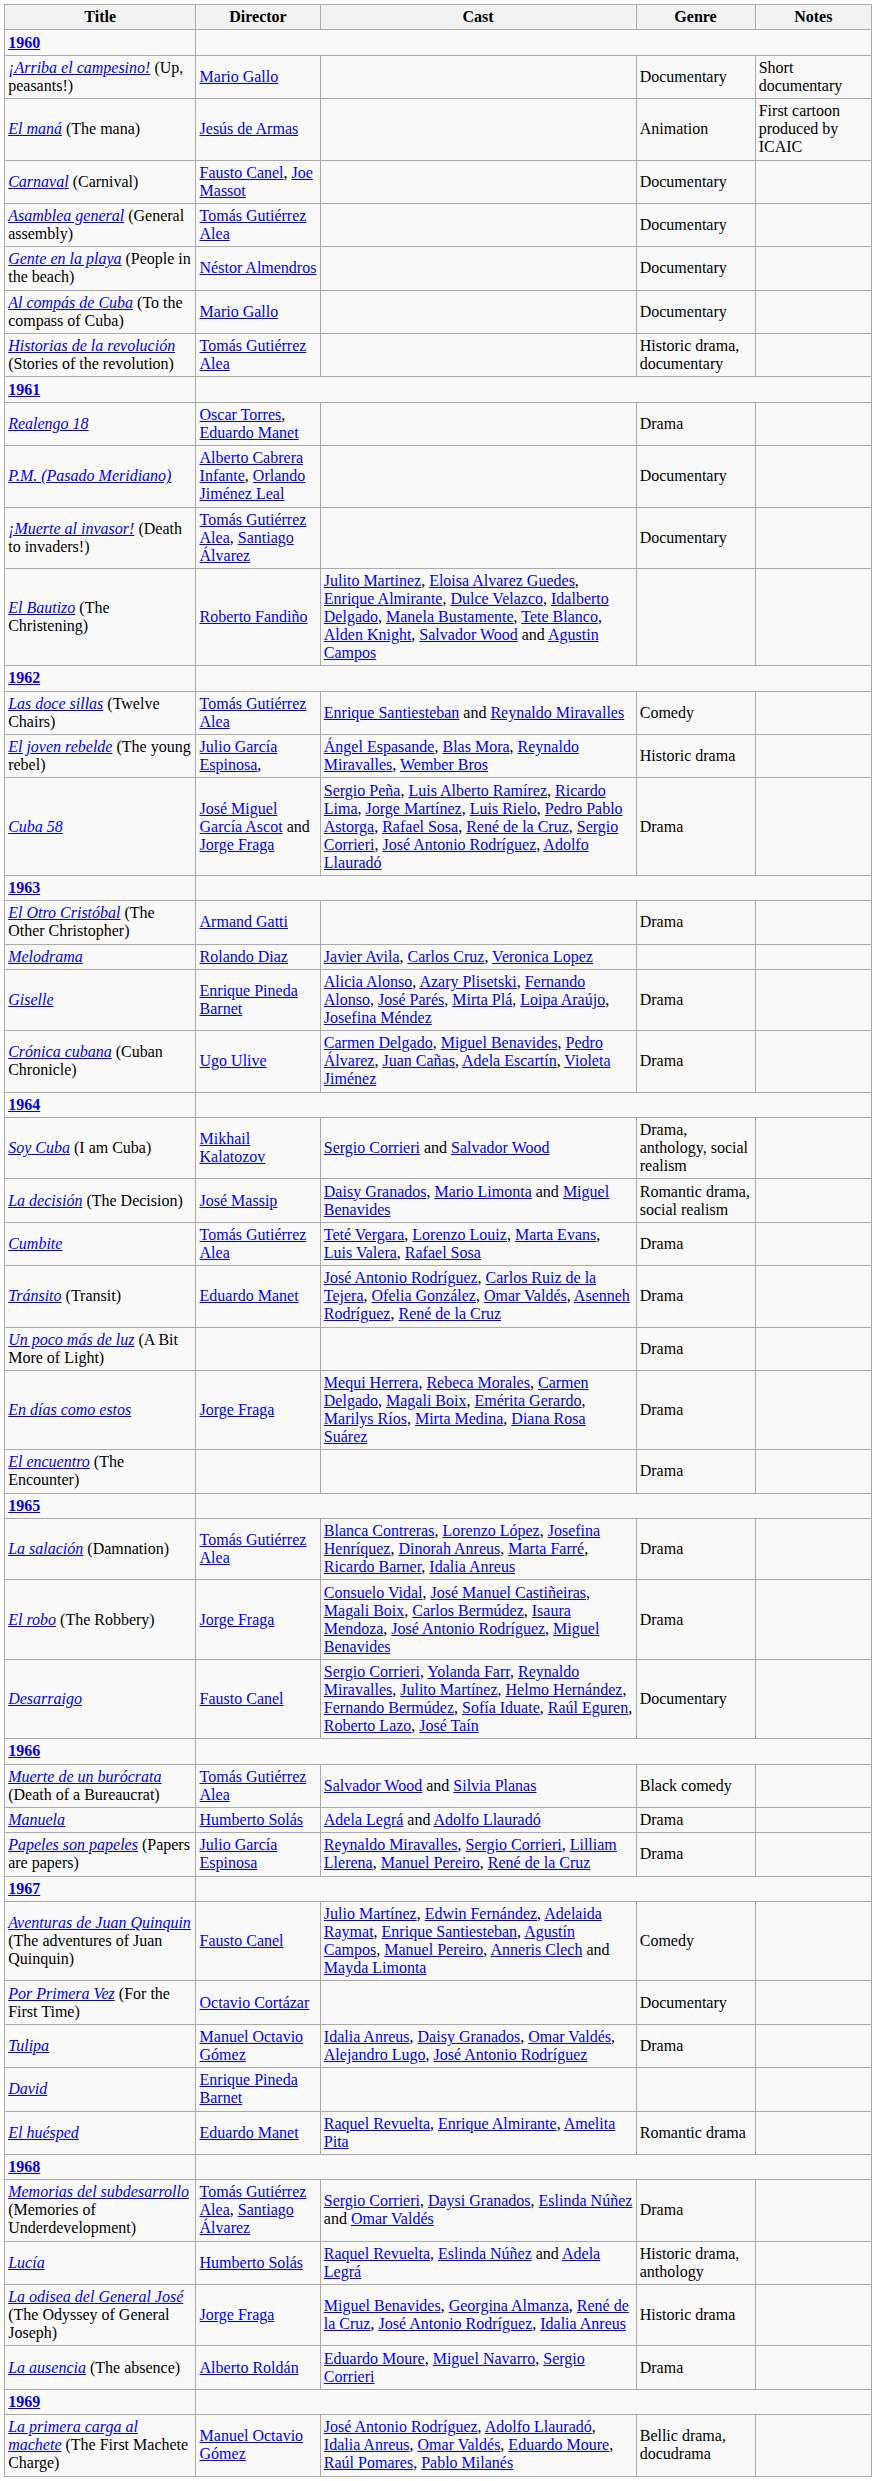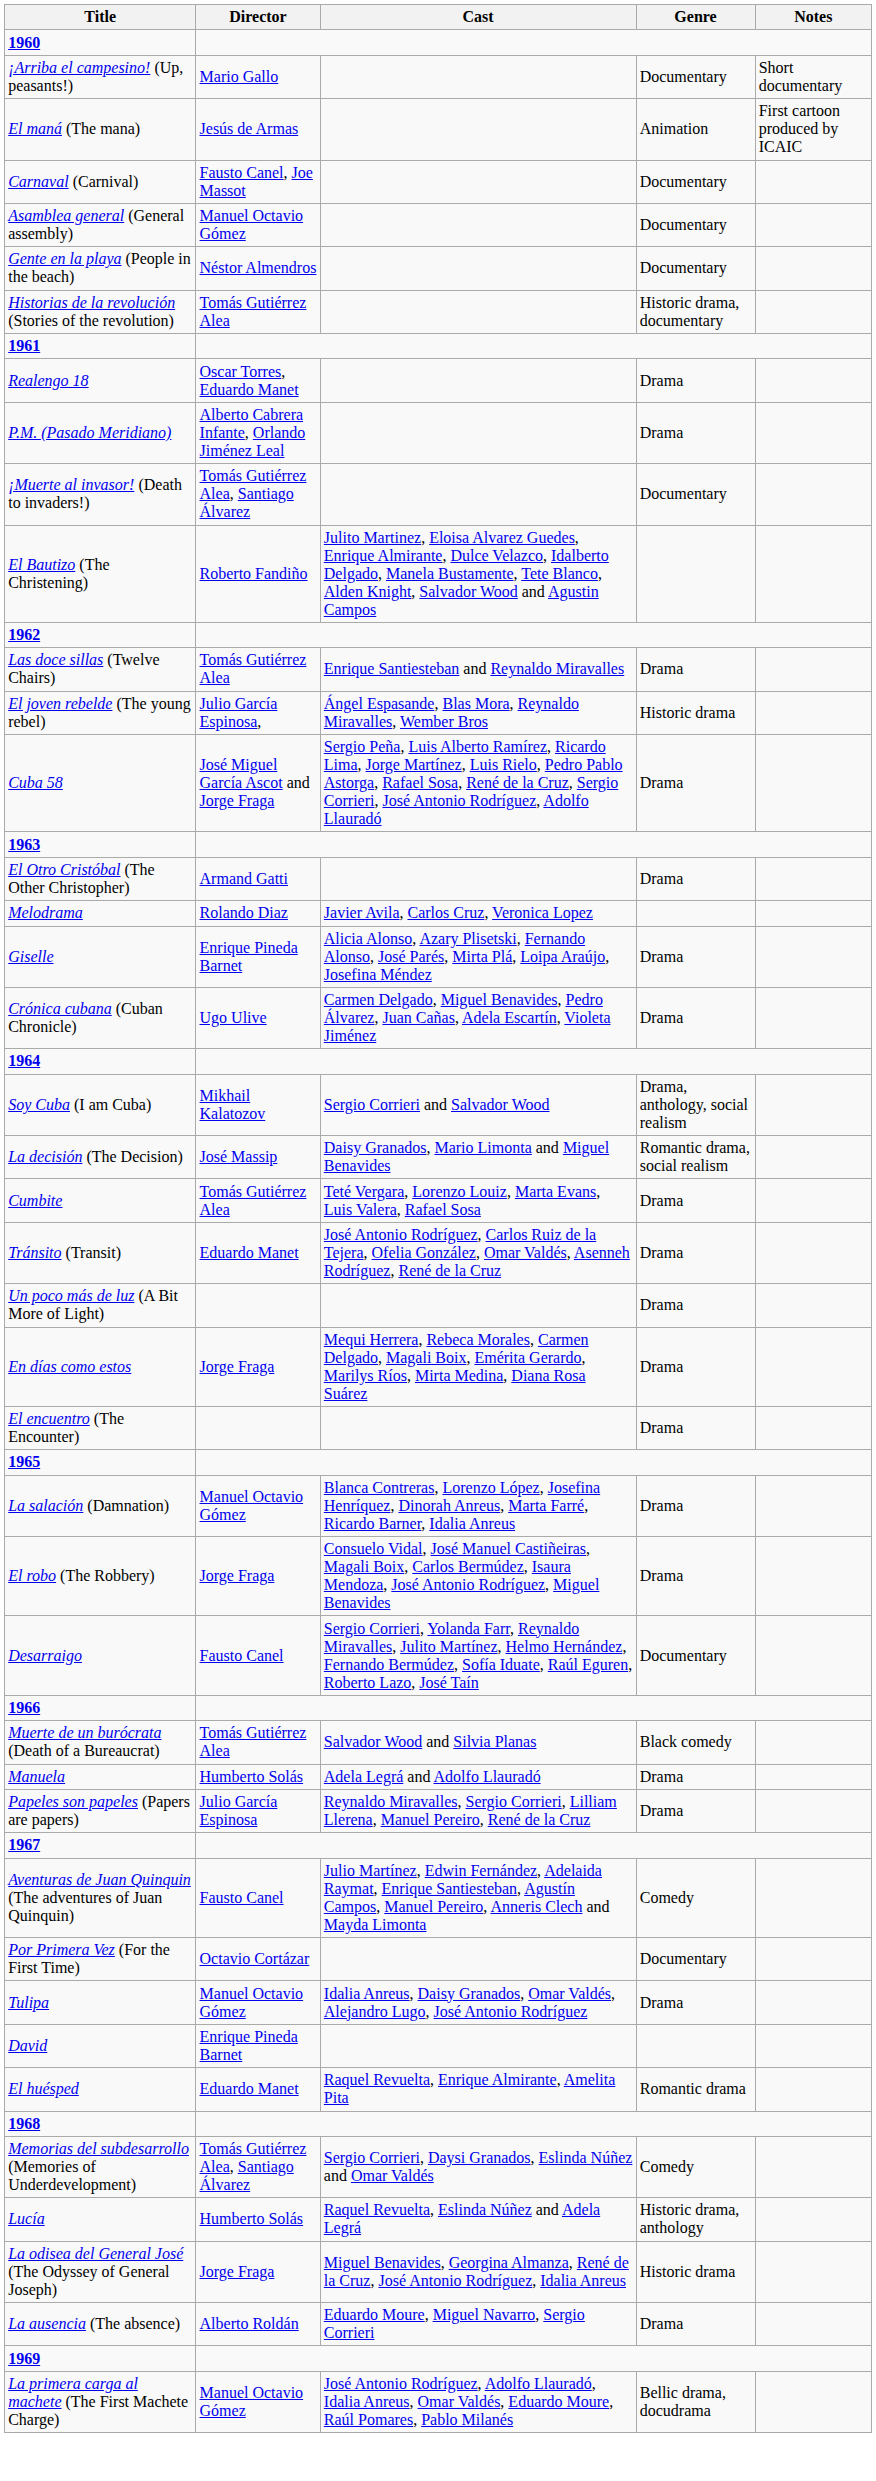Asamblea general (General assembly) | Director: Tomás Gutiérrez Alea -> Manuel Octavio Gómez
- row: Al compás de Cuba (To the compass of Cuba) | Mario Gallo | Documentary
P.M. (Pasado Meridiano) | Genre: Documentary -> Drama
Las doce sillas (Twelve Chairs) | Genre: Comedy -> Drama
La salación (Damnation) | Director: Tomás Gutiérrez Alea -> Manuel Octavio Gómez
Memorias del subdesarrollo (Memories of Underdevelopment) | Genre: Drama -> Comedy
